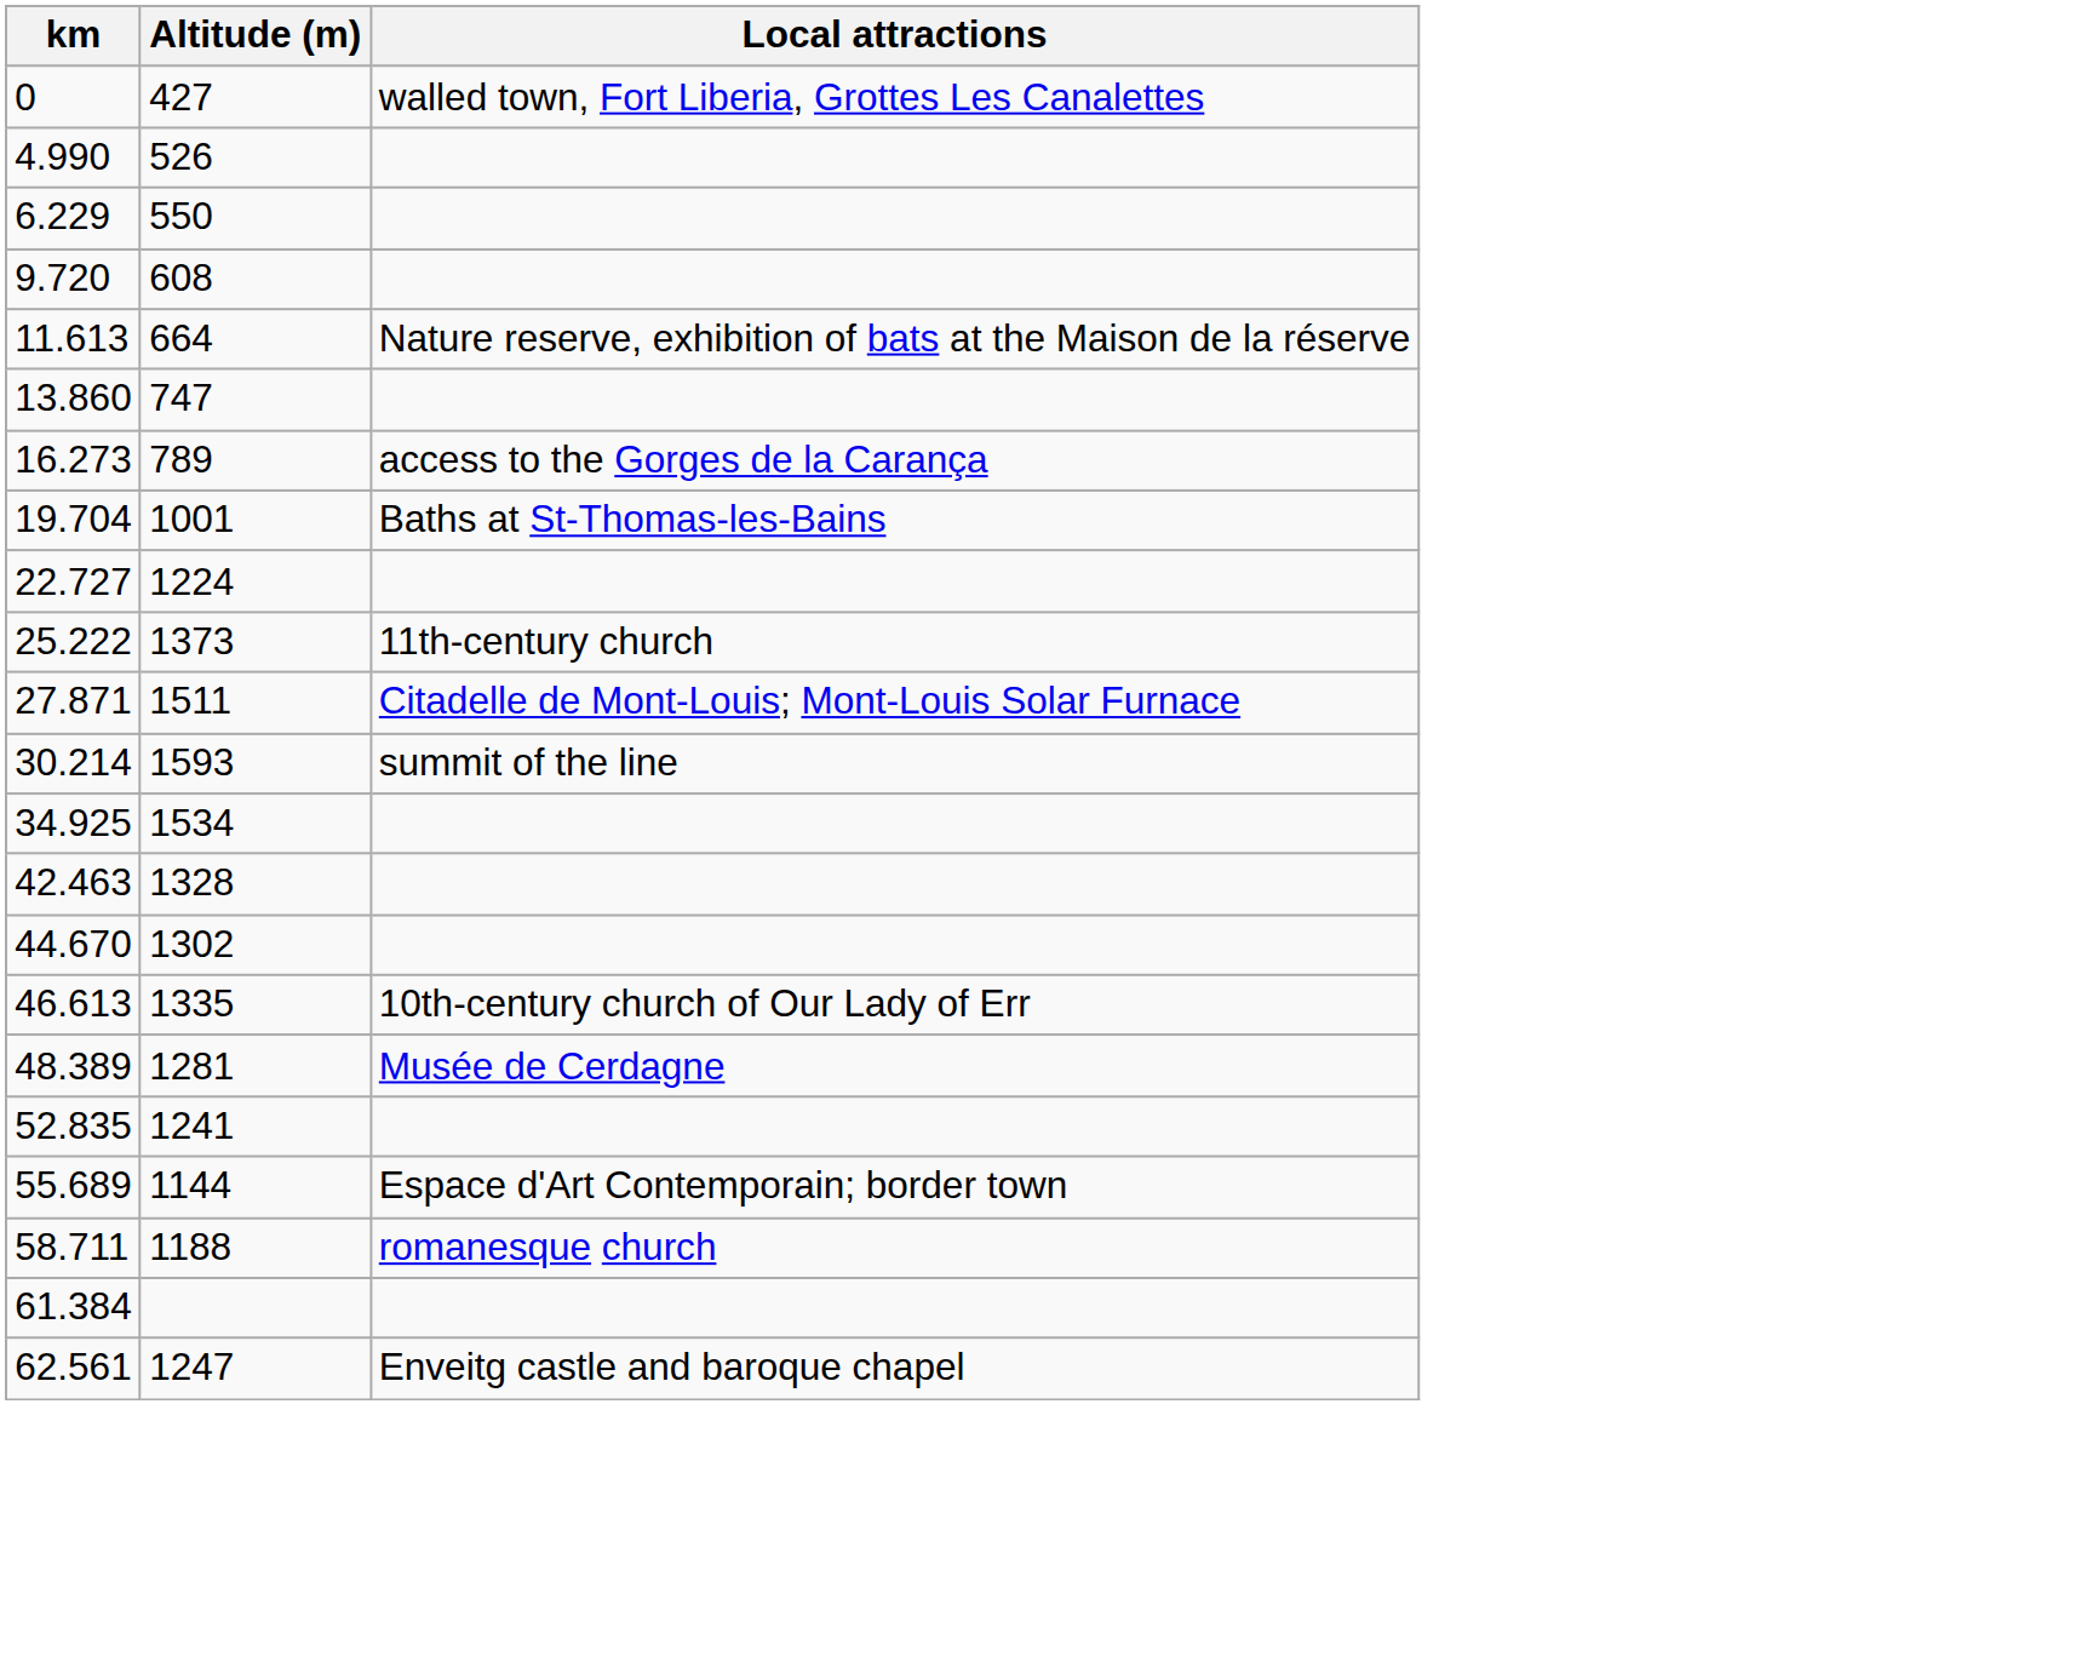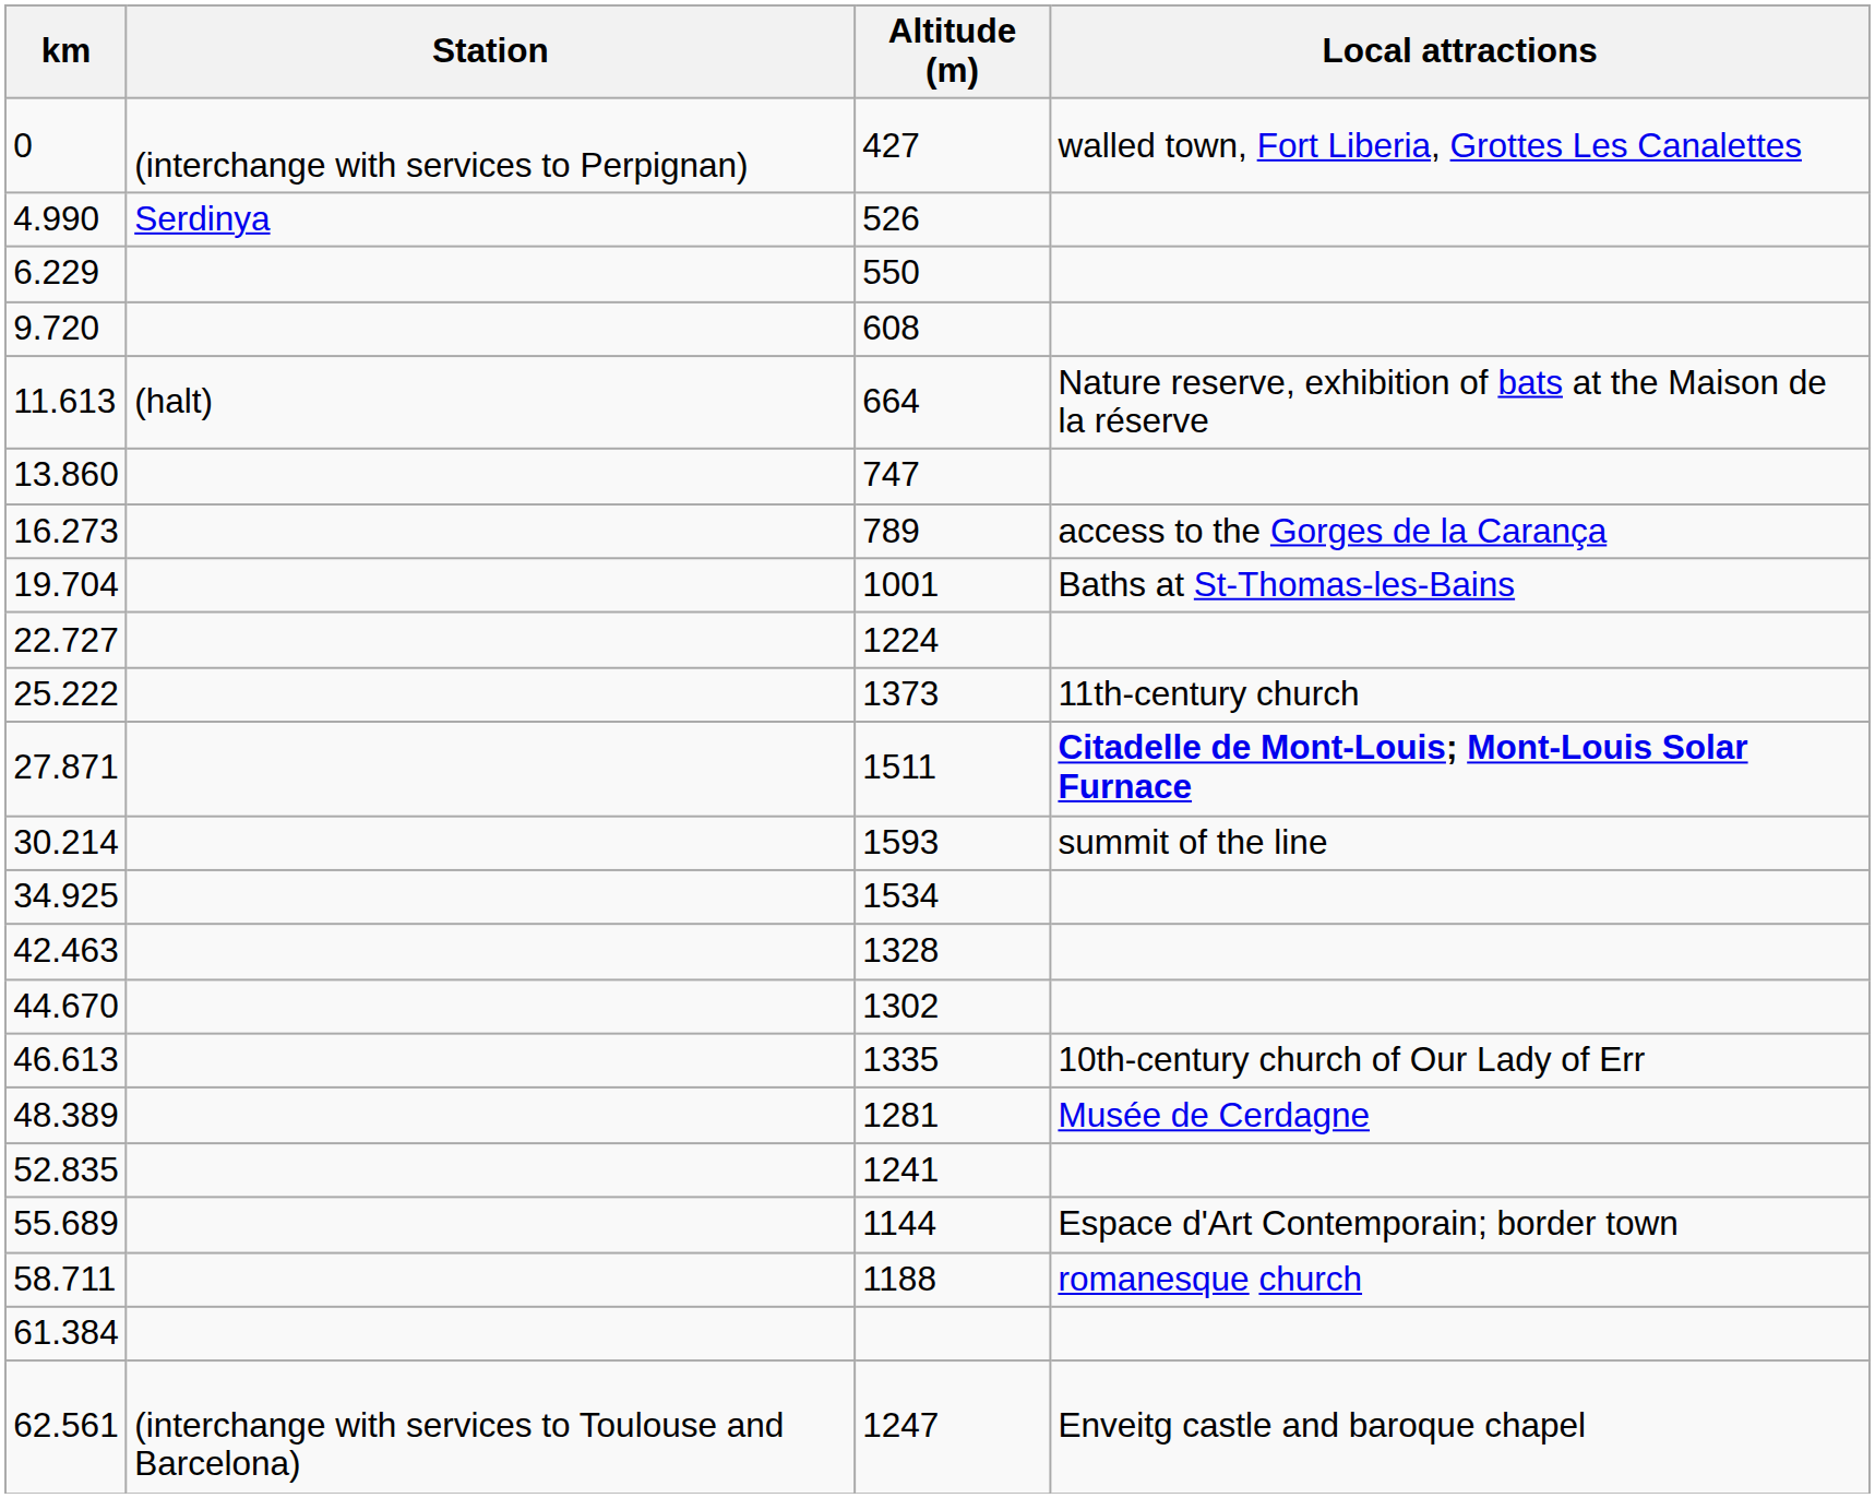+ column: Station | (interchange with services to Perpignan) | Serdinya | (halt) | (interchange with services to Toulouse and Barcelona)
27.871 | Local attractions: normal -> bold
